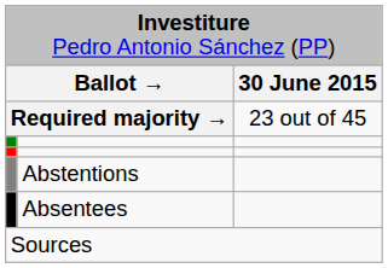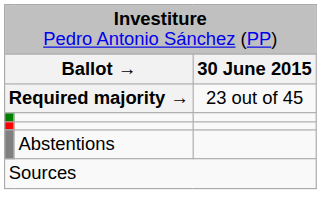- row: Absentees
